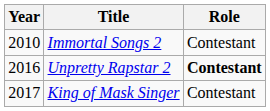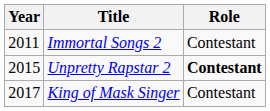Immortal Songs 2 | Year: 2010 -> 2011
Unpretty Rapstar 2 | Year: 2016 -> 2015
